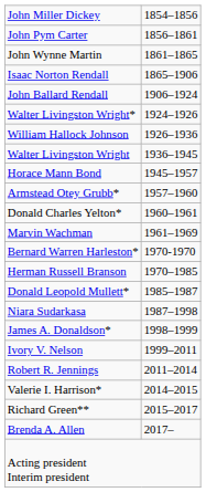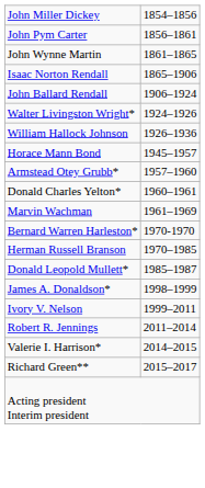- row: Walter Livingston Wright | 1936–1945
- row: Niara Sudarkasa | 1987–1998
- row: Brenda A. Allen | 2017–
